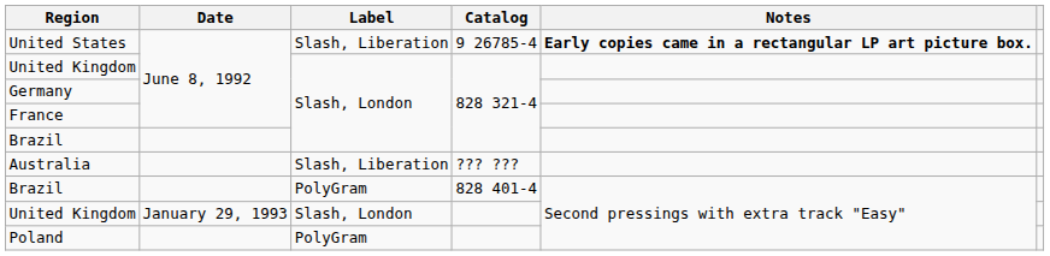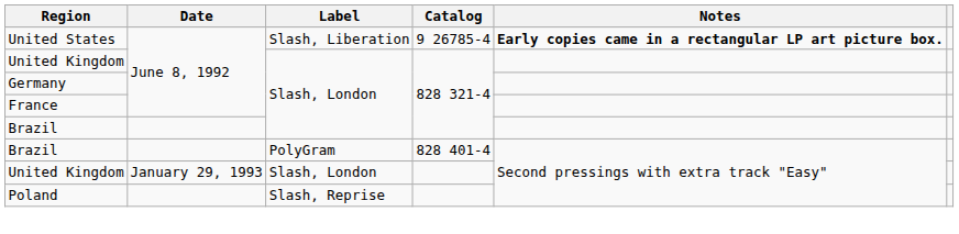- row: Australia | Slash, Liberation | ??? ???
Poland | Label: PolyGram -> Slash, Reprise
